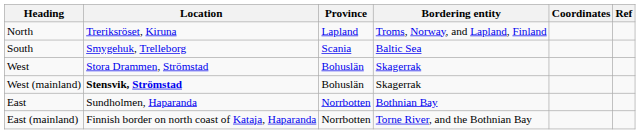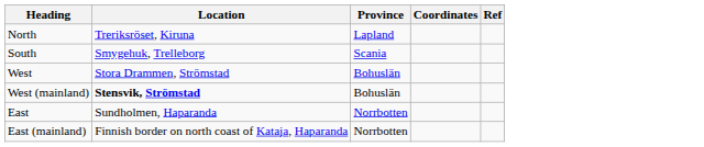- column: Bordering entity | Troms, Norway, and Lapland, Finland | Baltic Sea | Skagerrak | Skagerrak | Bothnian Bay | Torne River, and the Bothnian Bay
